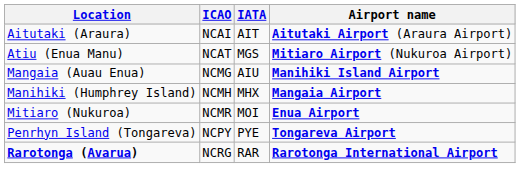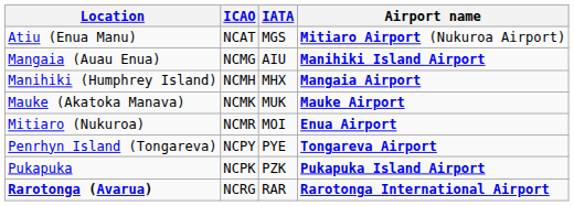- row: Aitutaki (Araura) | NCAI | AIT | Aitutaki Airport (Araura Airport)
+ row: Mauke (Akatoka Manava) | NCMK | MUK | Mauke Airport
+ row: Pukapuka | NCPK | PZK | Pukapuka Island Airport
